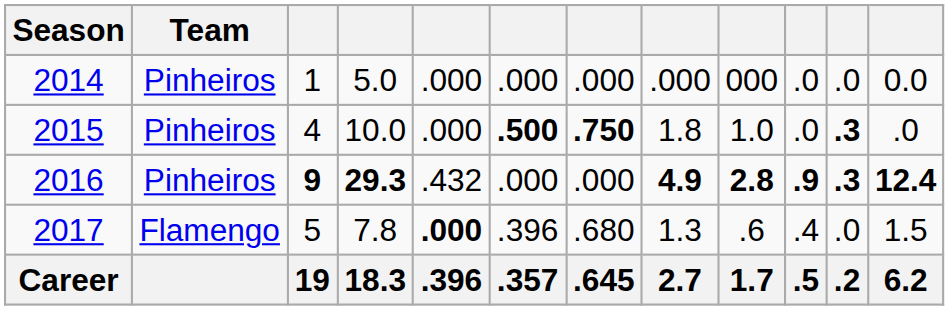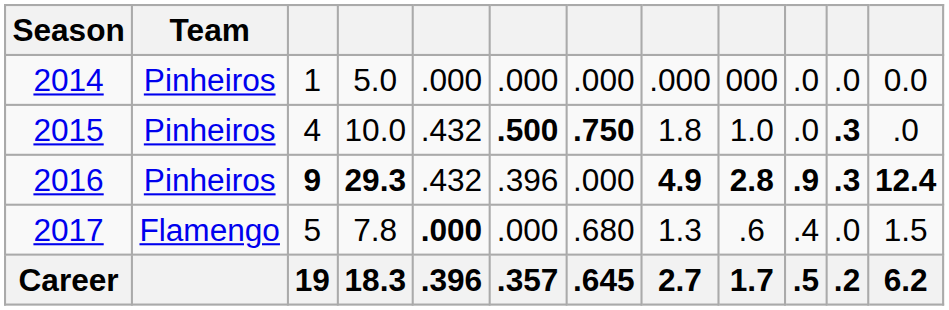2015 | column 5: .000 -> .432
2016 | column 6: .000 -> .396
2017 | column 6: .396 -> .000
